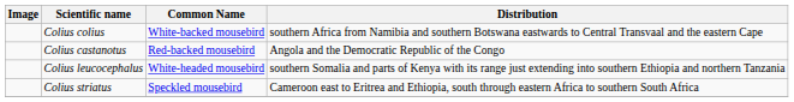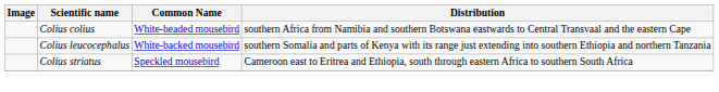Colius colius | Common Name: White-backed mousebird -> White-headed mousebird
- row: Colius castanotus | Red-backed mousebird | Angola and the Democratic Republic of the Congo
Colius leucocephalus | Common Name: White-headed mousebird -> White-backed mousebird
